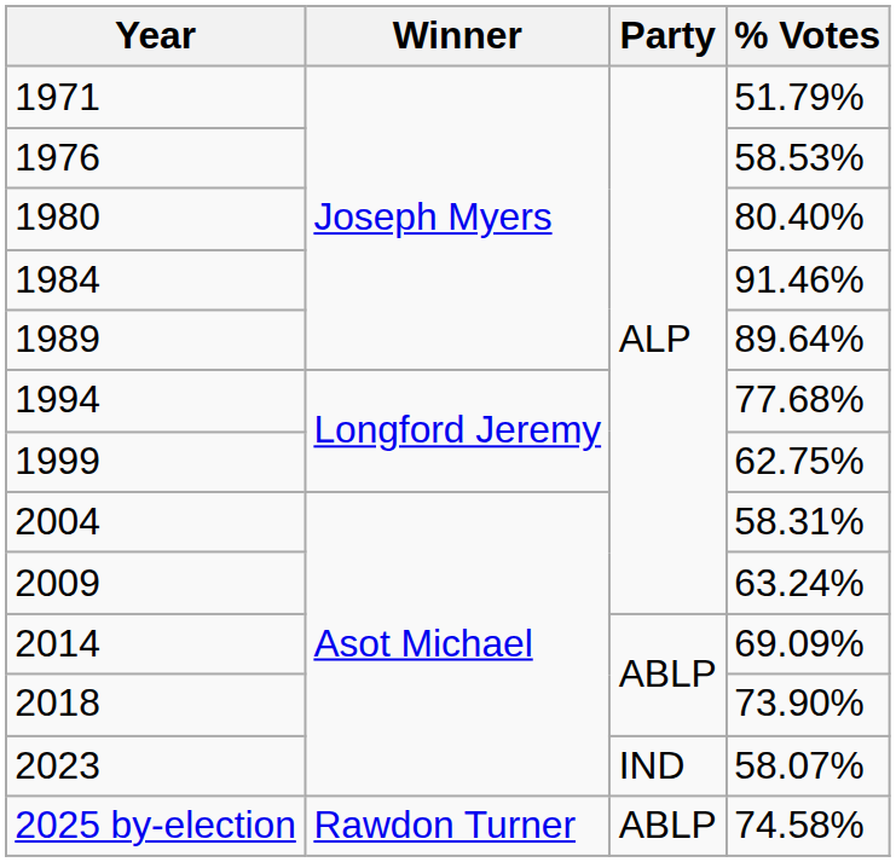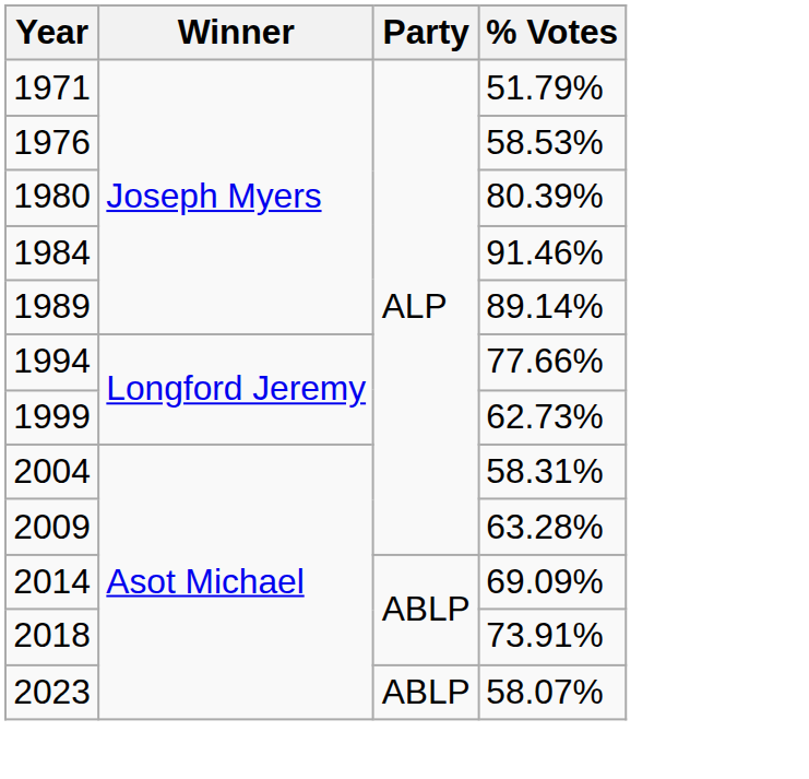1980 | % Votes: 80.40% -> 80.39%
1989 | % Votes: 89.64% -> 89.14%
1994 | % Votes: 77.68% -> 77.66%
1999 | % Votes: 62.75% -> 62.73%
2009 | % Votes: 63.24% -> 63.28%
2018 | % Votes: 73.90% -> 73.91%
2023 | Party: IND -> ABLP
- row: 2025 by-election | Rawdon Turner | ABLP | 74.58%
